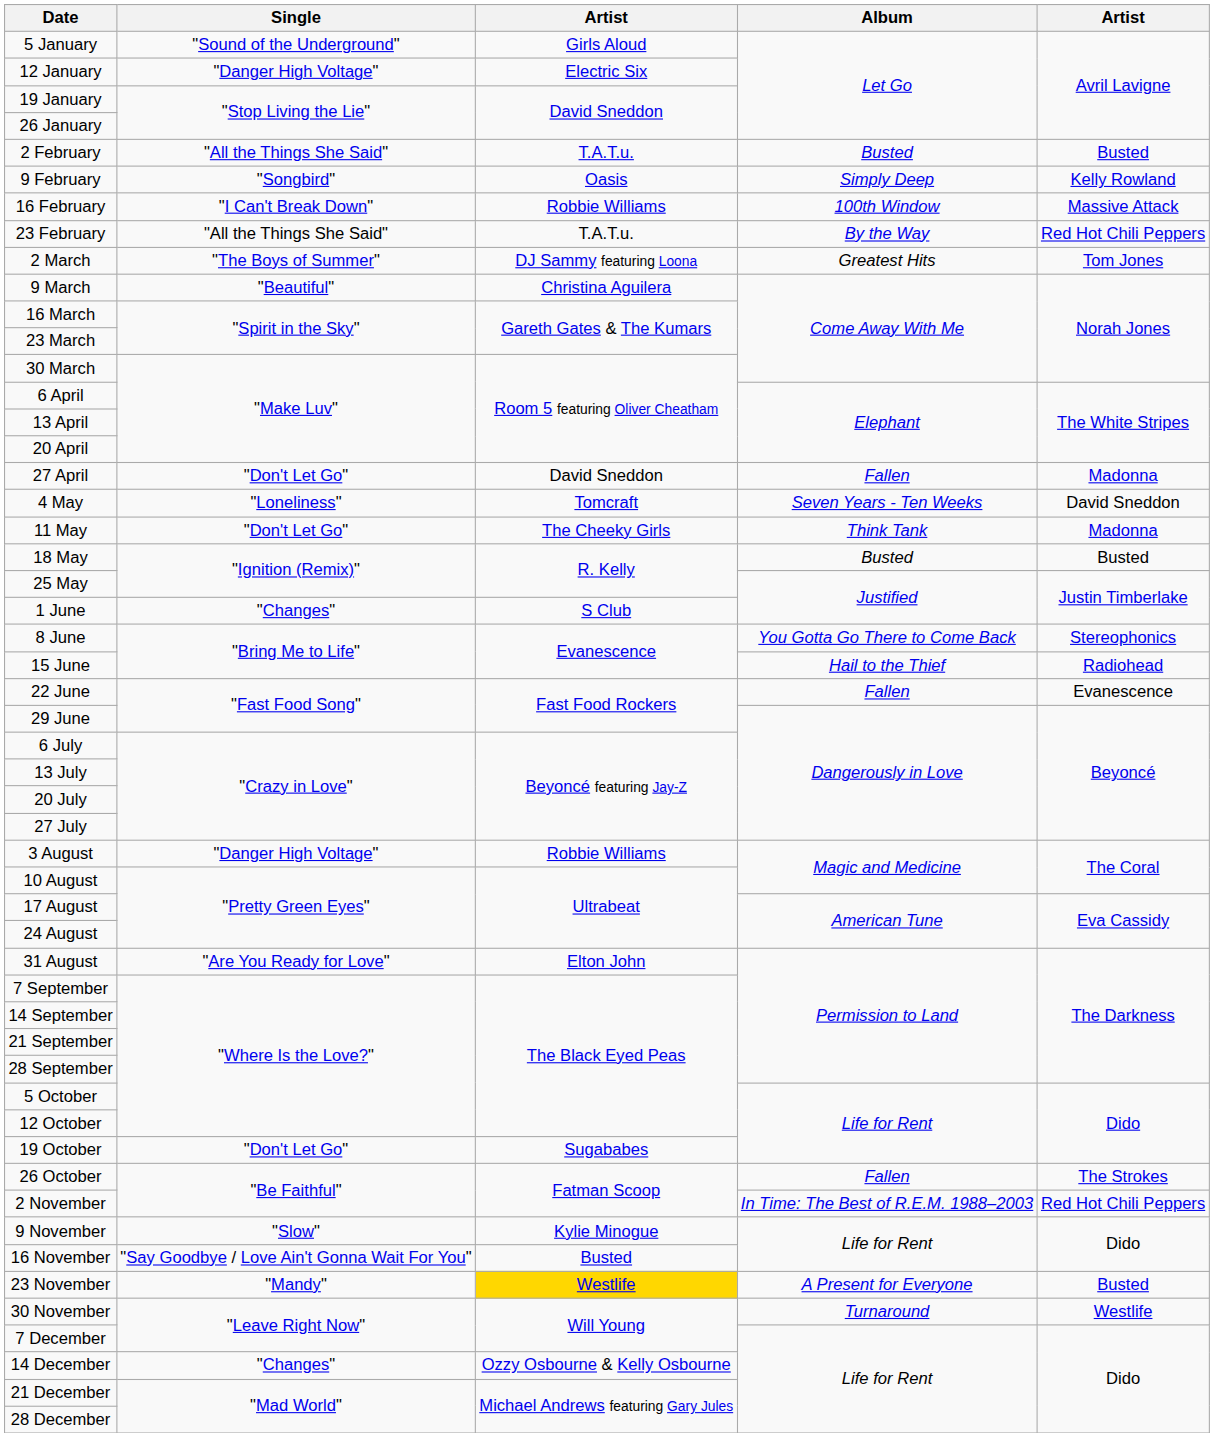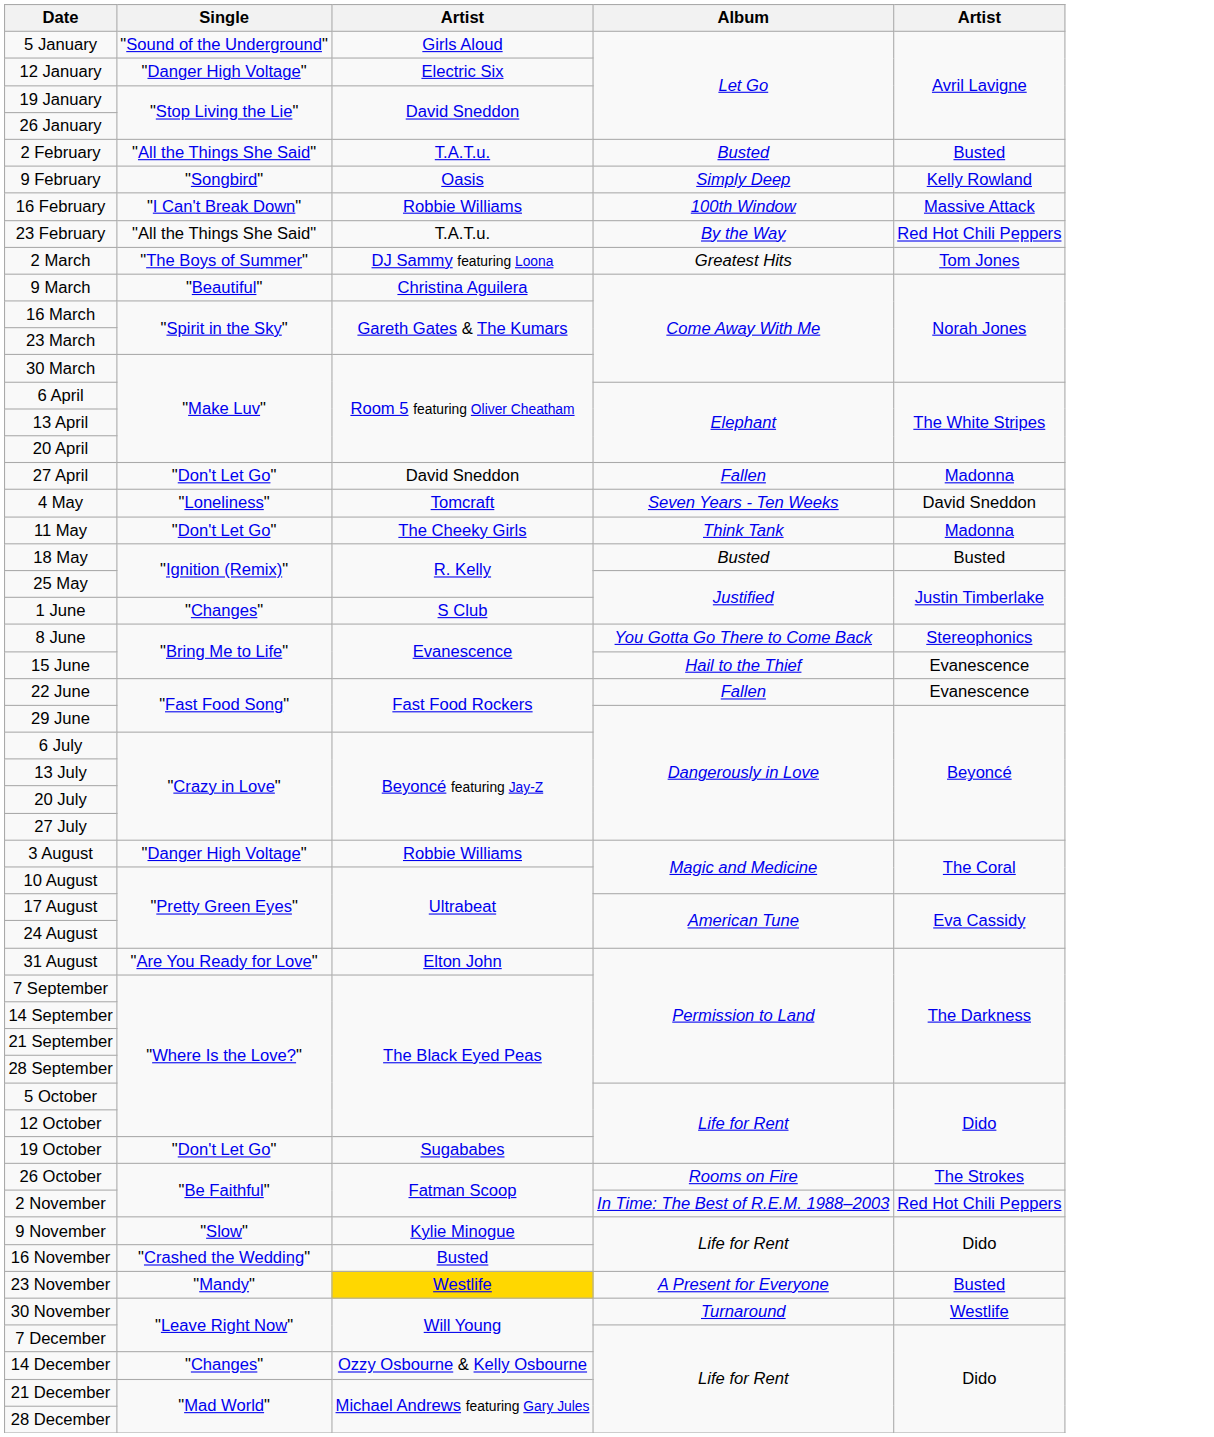15 June | column 5: Radiohead -> Evanescence
26 October | Album: Fallen -> Rooms on Fire
16 November | Single: "Say Goodbye / Love Ain't Gonna Wait For You" -> "Crashed the Wedding"
